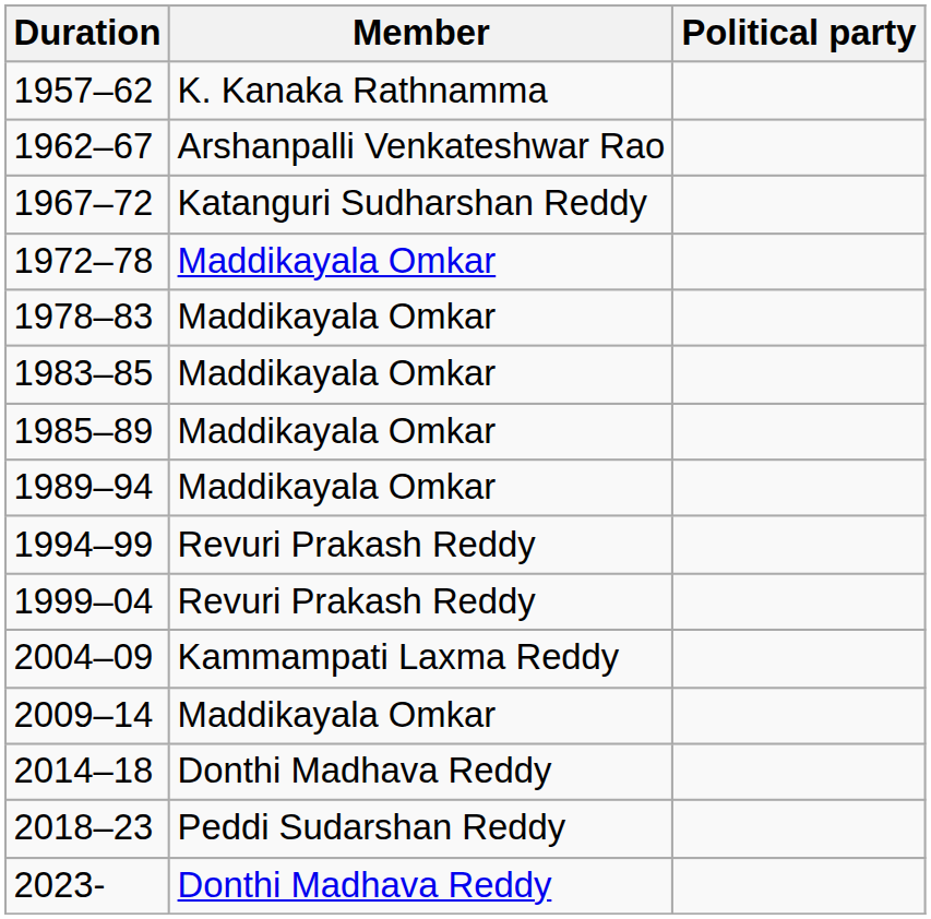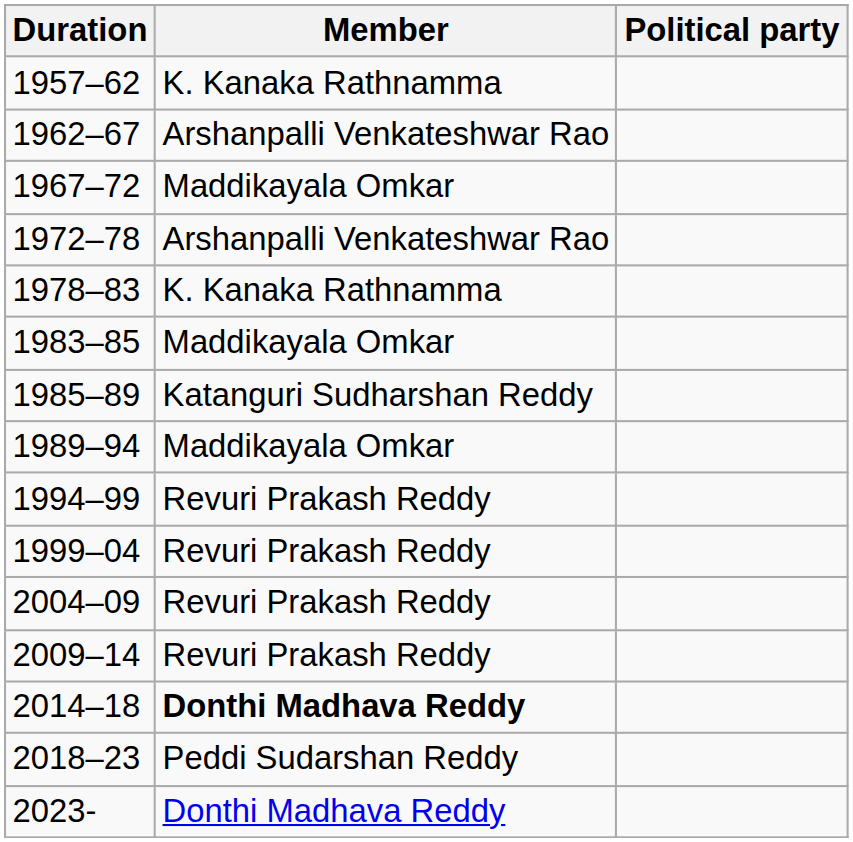1967–72 | Member: Katanguri Sudharshan Reddy -> Maddikayala Omkar
1972–78 | Member: Maddikayala Omkar -> Arshanpalli Venkateshwar Rao
1978–83 | Member: Maddikayala Omkar -> K. Kanaka Rathnamma
1985–89 | Member: Maddikayala Omkar -> Katanguri Sudharshan Reddy
2004–09 | Member: Kammampati Laxma Reddy -> Revuri Prakash Reddy
2009–14 | Member: Maddikayala Omkar -> Revuri Prakash Reddy
2014–18 | Member: normal -> bold
